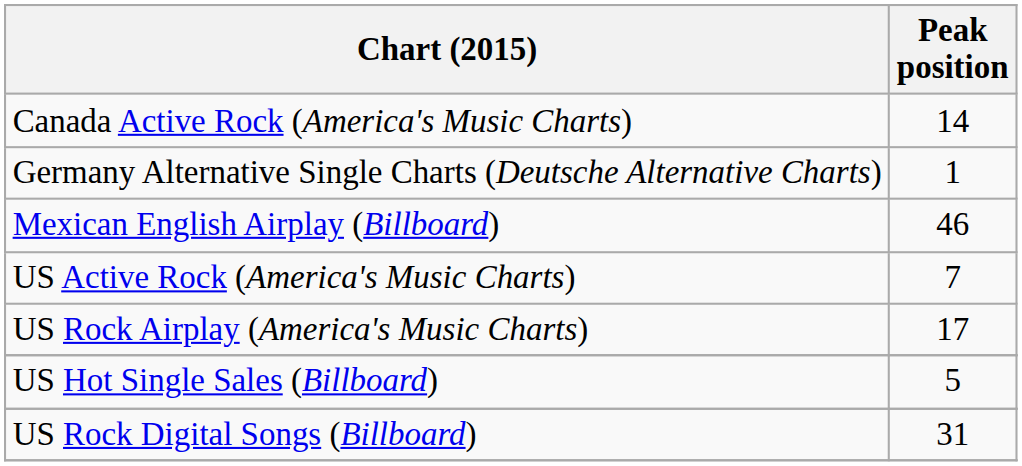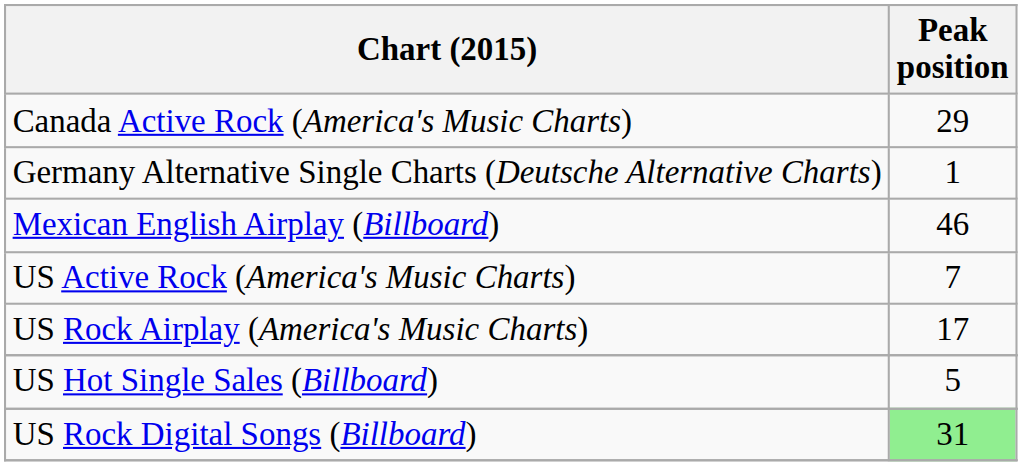Canada Active Rock (America's Music Charts) | Peak position: 14 -> 29
US Rock Digital Songs (Billboard) | Peak position: no background -> lightgreen background
